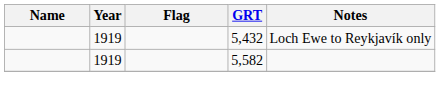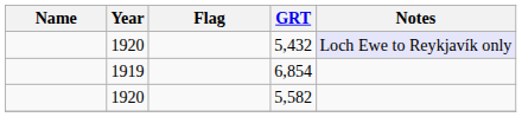5,432 | Year: 1919 -> 1920
5,432 | Notes: no background -> lavender background
+ row: 1919 | 6,854
5,582 | Year: 1919 -> 1920
